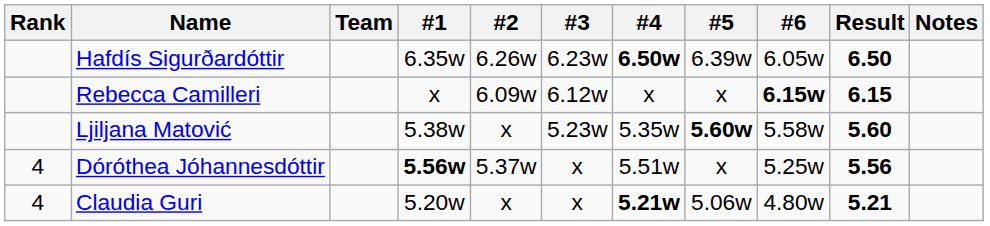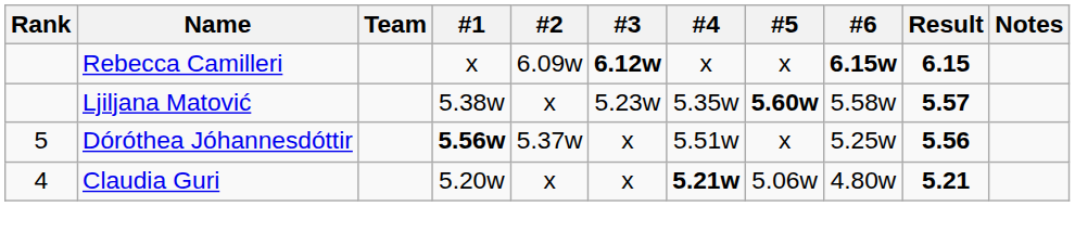- row: Hafdís Sigurðardóttir | 6.35w | 6.26w | 6.23w | 6.50w | 6.39w | 6.05w | 6.50
Rebecca Camilleri | #3: normal -> bold
Ljiljana Matović | Result: 5.60 -> 5.57
Dóróthea Jóhannesdóttir | Rank: 4 -> 5
